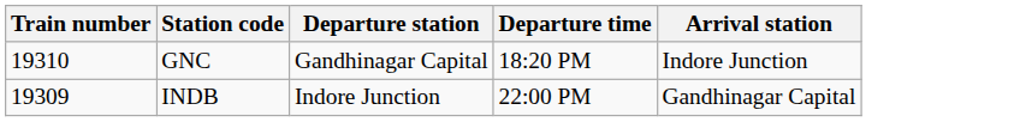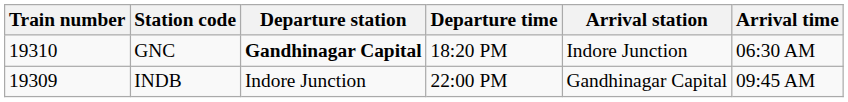+ column: Arrival time | 06:30 AM | 09:45 AM
GNC | Departure station: normal -> bold
